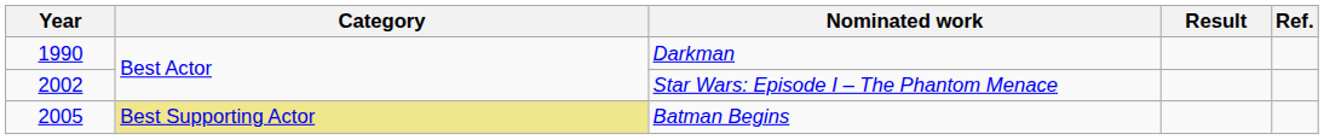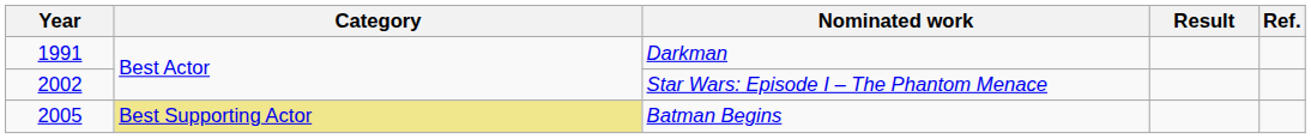Darkman | Year: 1990 -> 1991
